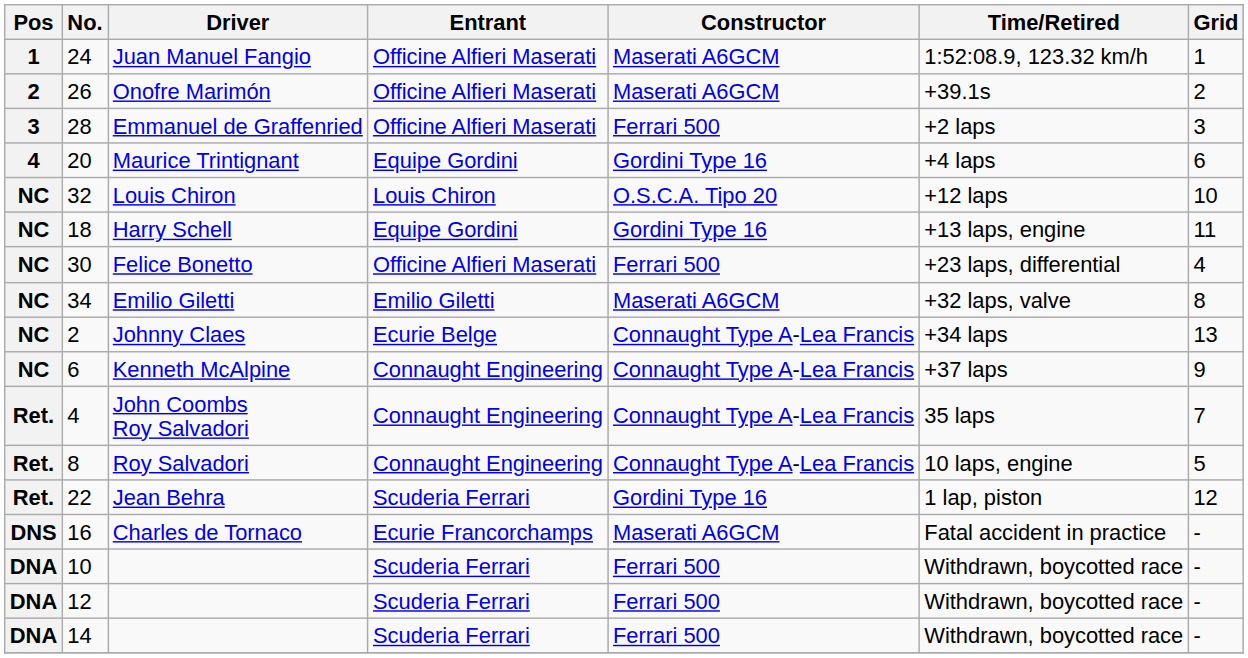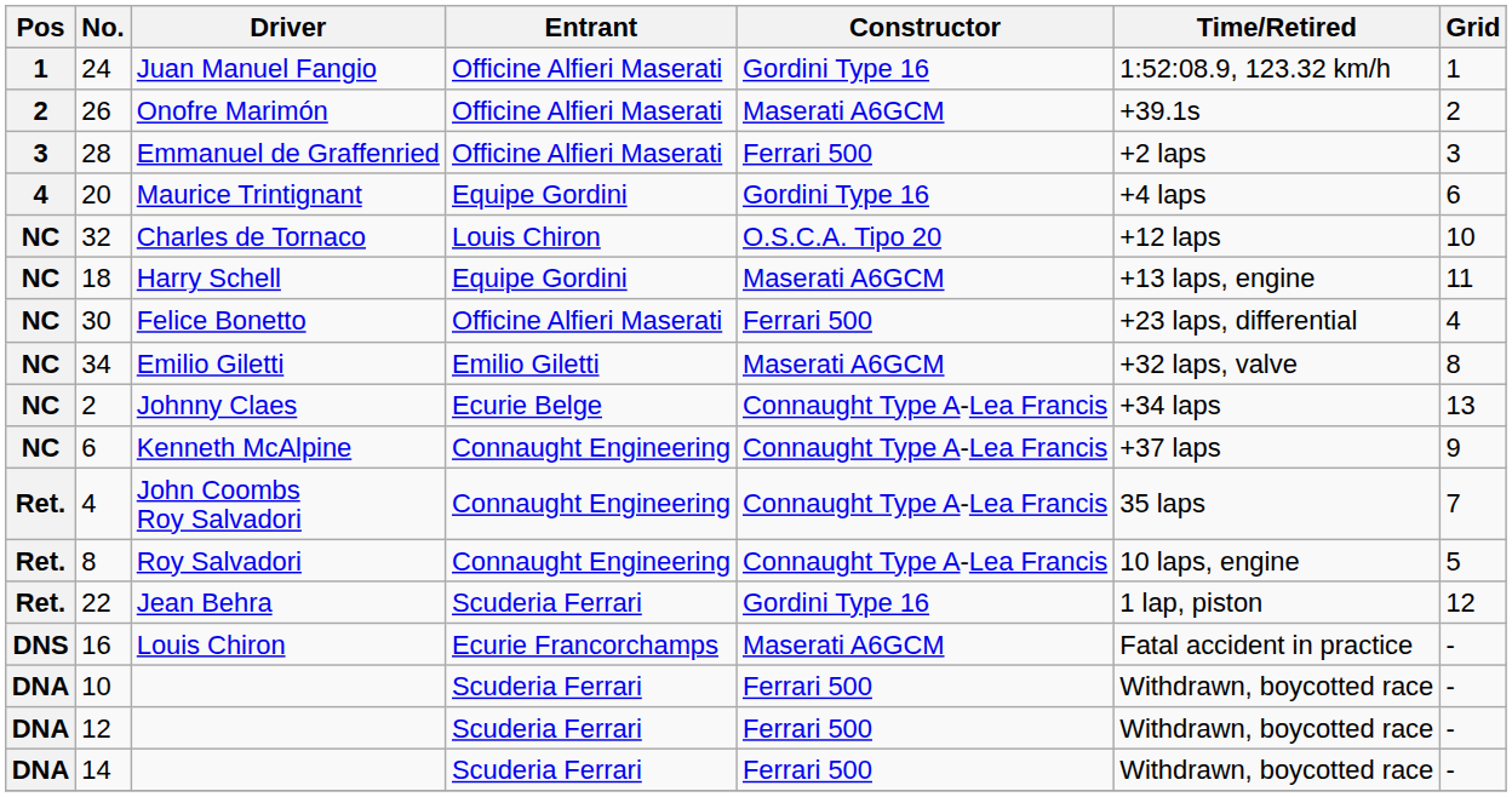24 | Constructor: Maserati A6GCM -> Gordini Type 16
32 | Driver: Louis Chiron -> Charles de Tornaco
18 | Constructor: Gordini Type 16 -> Maserati A6GCM
16 | Driver: Charles de Tornaco -> Louis Chiron
